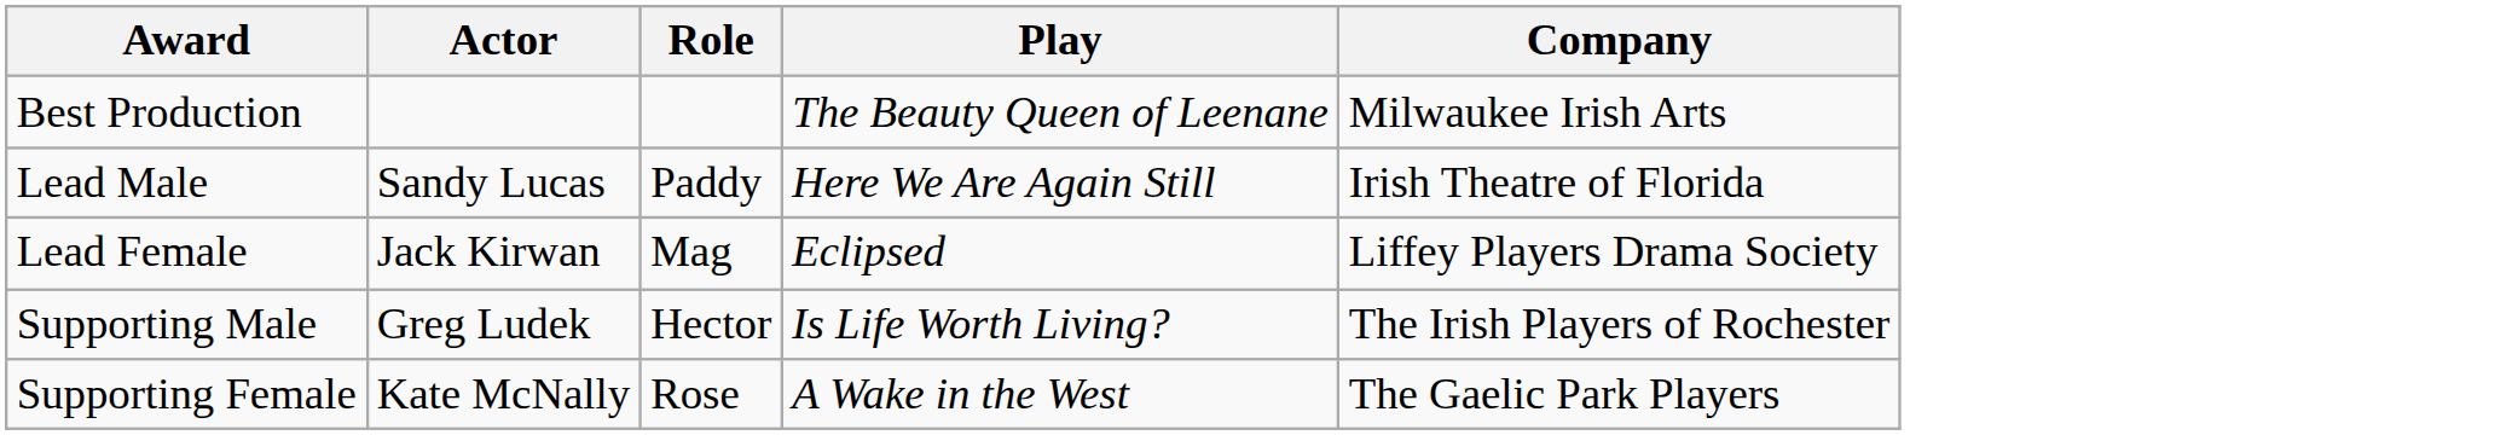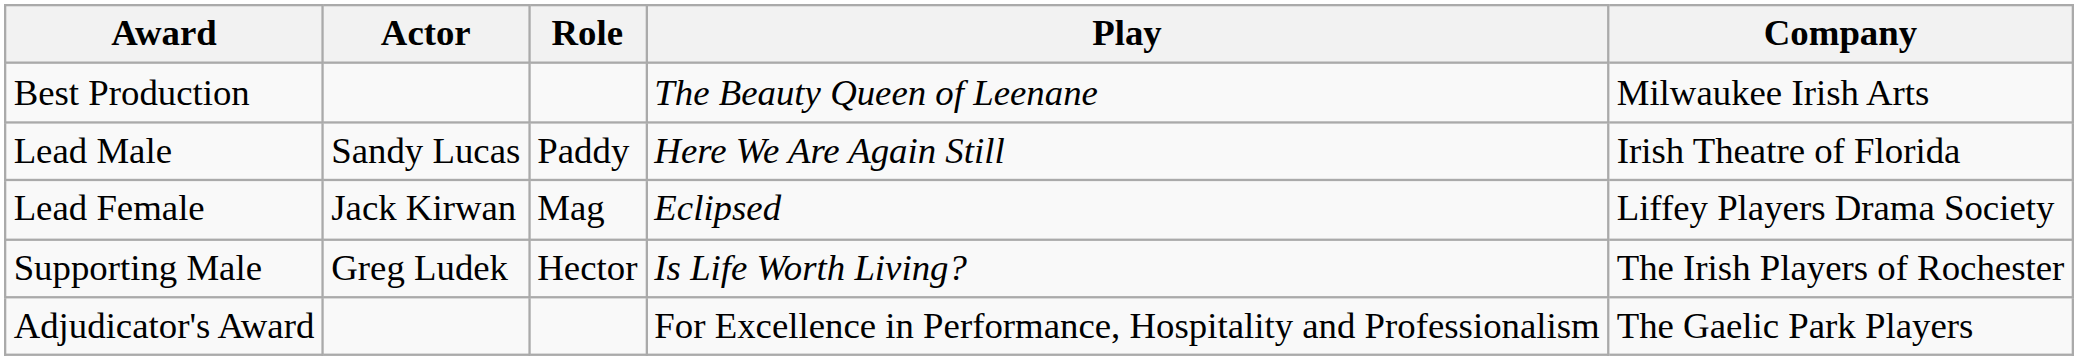- row: Supporting Female | Kate McNally | Rose | A Wake in the West | The Gaelic Park Players
+ row: Adjudicator's Award | For Excellence in Performance, Hospitality and Professionalism | The Gaelic Park Players
